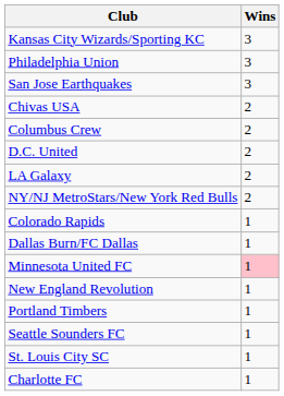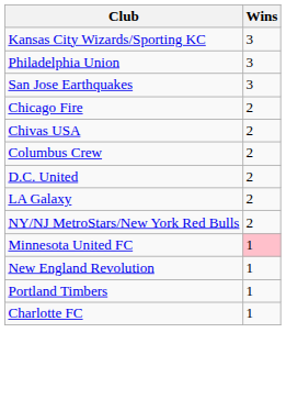+ row: Chicago Fire | 2
- row: Colorado Rapids | 1
- row: Dallas Burn/FC Dallas | 1
- row: Seattle Sounders FC | 1
- row: St. Louis City SC | 1
